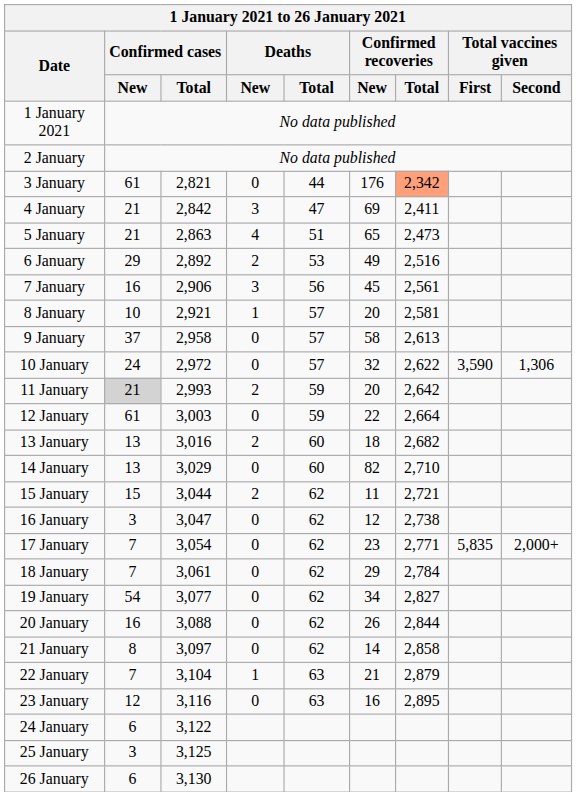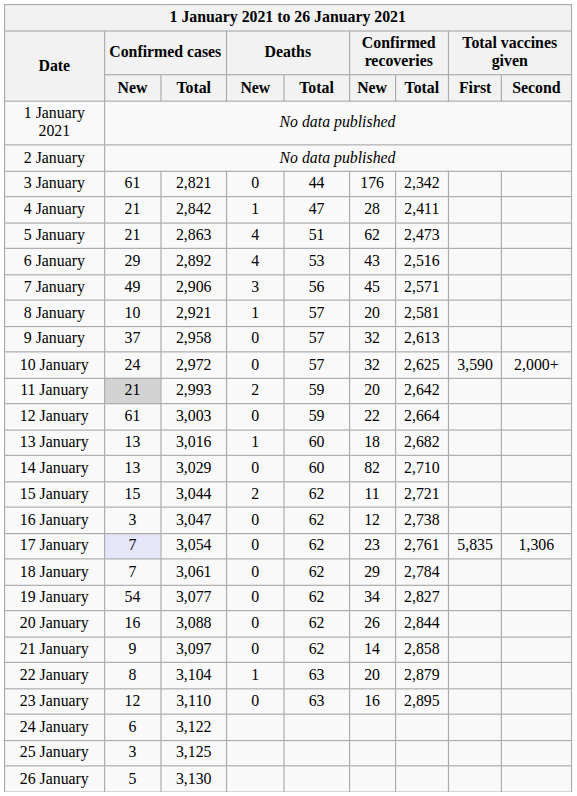3 January | Confirmed recoveries / Total: lightsalmon background -> no background
4 January | Deaths / New: 3 -> 1
4 January | Confirmed recoveries / New: 69 -> 28
5 January | Confirmed recoveries / New: 65 -> 62
6 January | Deaths / New: 2 -> 4
6 January | Confirmed recoveries / New: 49 -> 43
7 January | Confirmed cases / New: 16 -> 49
7 January | Confirmed recoveries / Total: 2,561 -> 2,571
9 January | Confirmed recoveries / New: 58 -> 32
10 January | Confirmed recoveries / Total: 2,622 -> 2,625
10 January | Total vaccines given / Second: 1,306 -> 2,000+
13 January | Deaths / New: 2 -> 1
17 January | Confirmed cases / New: no background -> lavender background
17 January | Confirmed recoveries / Total: 2,771 -> 2,761
17 January | Total vaccines given / Second: 2,000+ -> 1,306
21 January | Confirmed cases / New: 8 -> 9
22 January | Confirmed cases / New: 7 -> 8
22 January | Confirmed recoveries / New: 21 -> 20
23 January | Confirmed cases / Total: 3,116 -> 3,110
26 January | Confirmed cases / New: 6 -> 5
